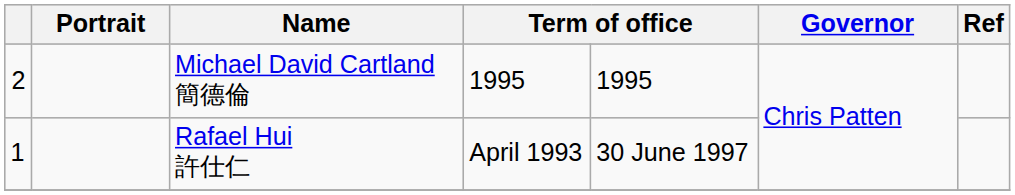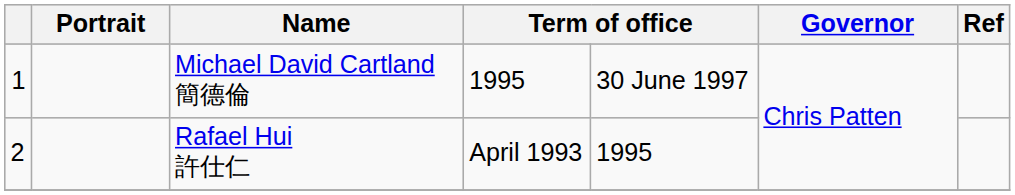Michael David Cartland 簡德倫 | column 1: 2 -> 1
Michael David Cartland 簡德倫 | column 5: 1995 -> 30 June 1997
Rafael Hui 許仕仁 | column 1: 1 -> 2
Rafael Hui 許仕仁 | column 5: 30 June 1997 -> 1995
